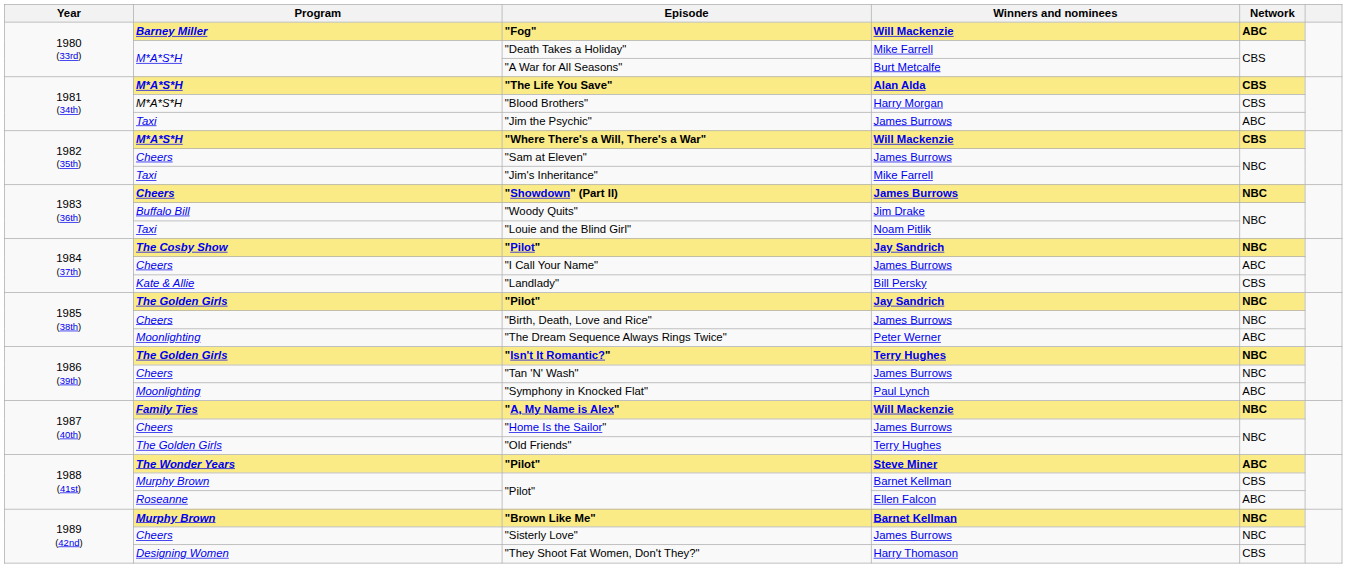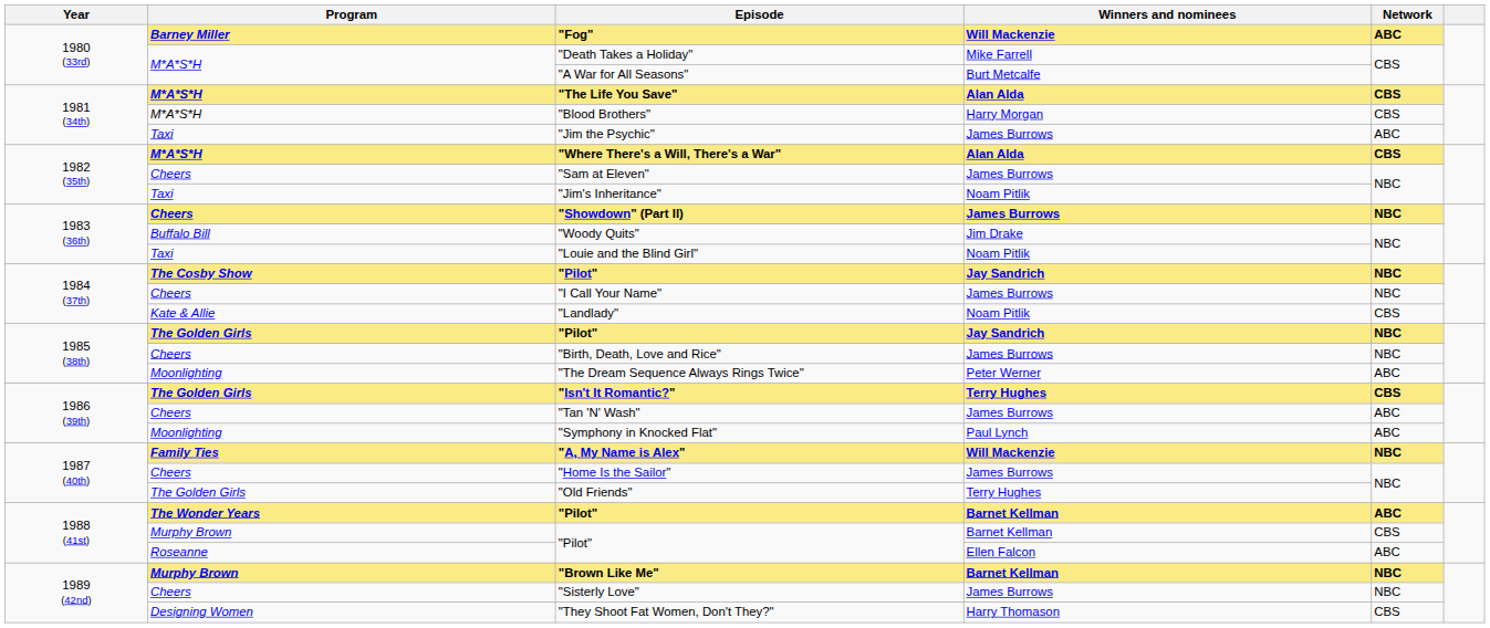"Where There's a Will, There's a War" | Winners and nominees: Will Mackenzie -> Alan Alda
"Jim's Inheritance" | Winners and nominees: Mike Farrell -> Noam Pitlik
"I Call Your Name" | Network: ABC -> NBC
"Landlady" | Winners and nominees: Bill Persky -> Noam Pitlik
"Isn't It Romantic?" | Network: NBC -> CBS
"Tan 'N' Wash" | Network: NBC -> ABC
The Wonder Years / "Pilot" | Winners and nominees: Steve Miner -> Barnet Kellman
